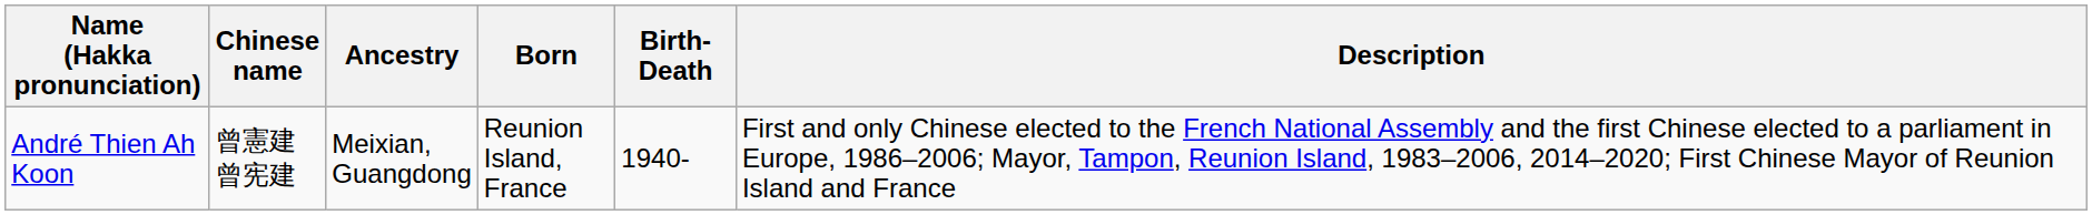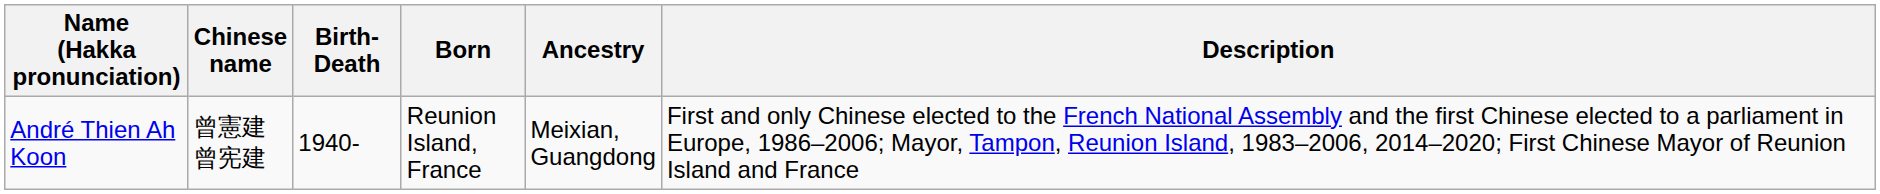columns swapped: Birth-Death <-> Ancestry
